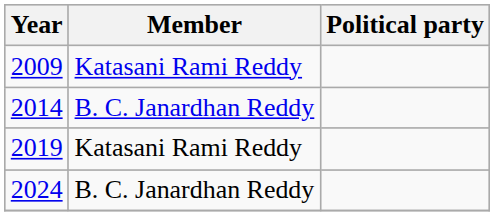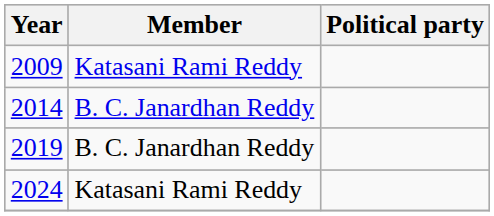2019 | Member: Katasani Rami Reddy -> B. C. Janardhan Reddy
2024 | Member: B. C. Janardhan Reddy -> Katasani Rami Reddy
